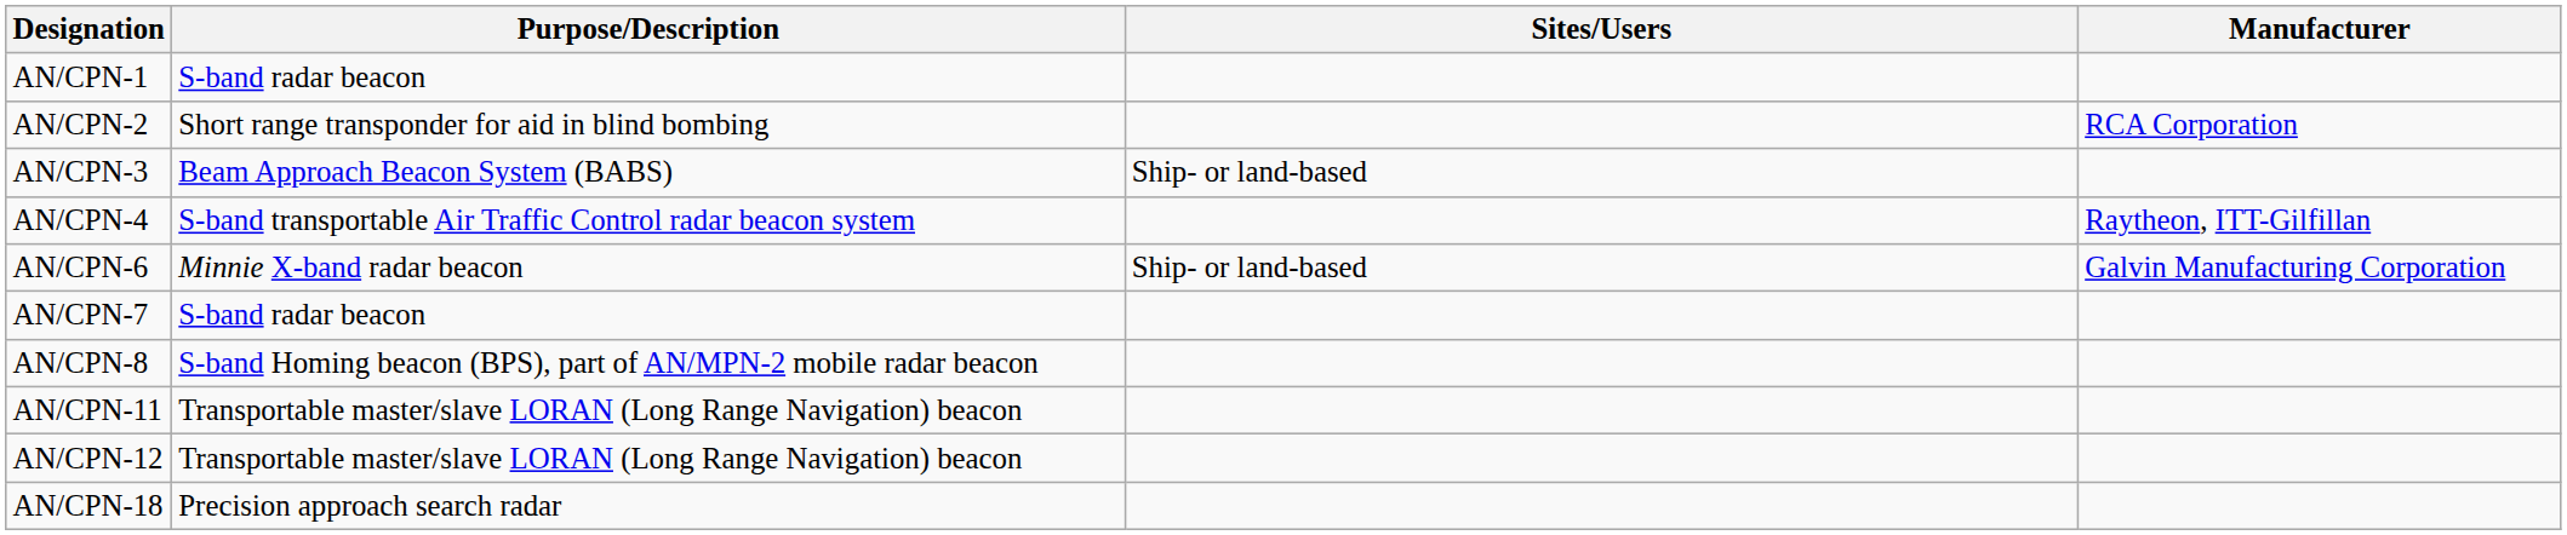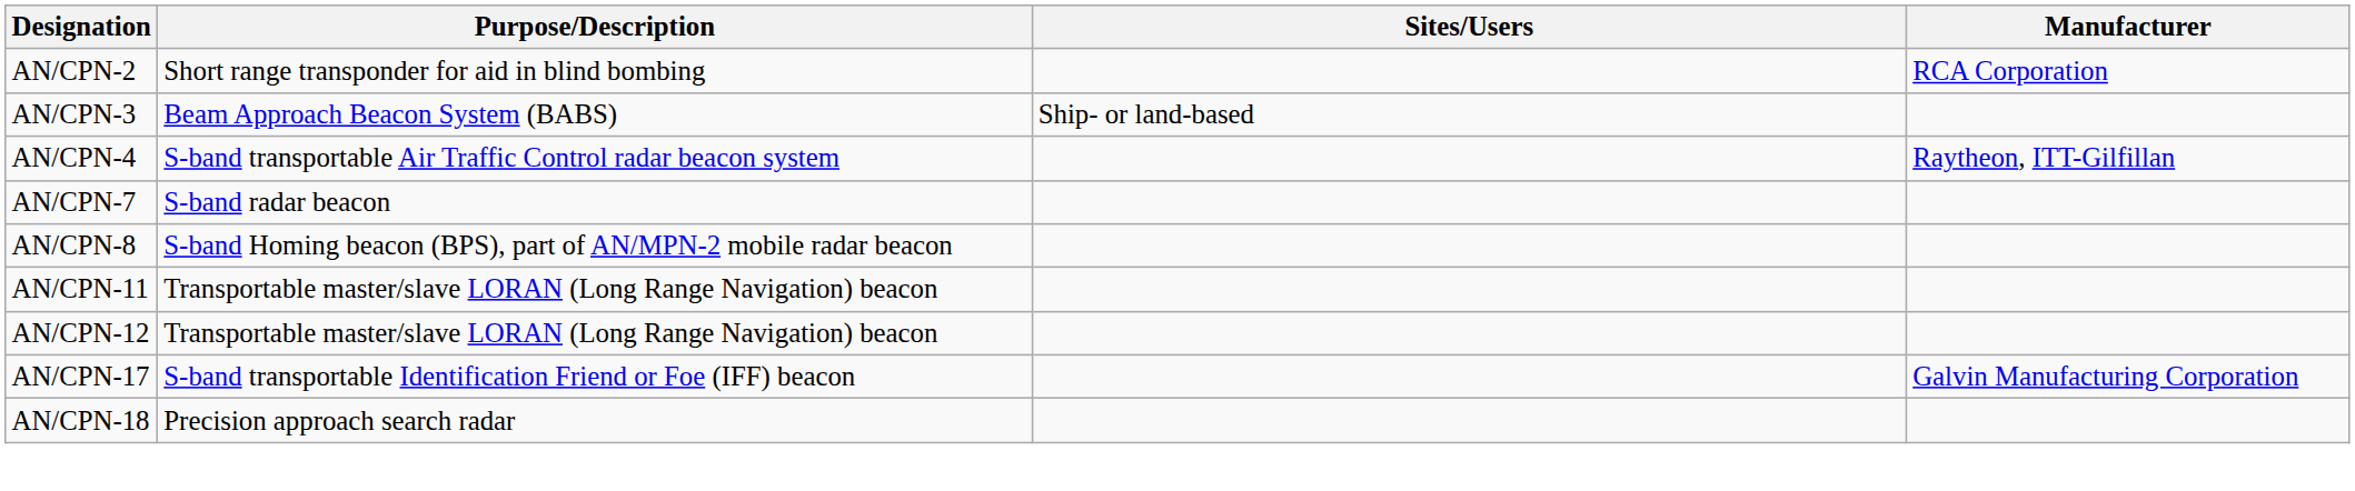- row: AN/CPN-1 | S-band radar beacon
- row: AN/CPN-6 | Minnie X-band radar beacon | Ship- or land-based | Galvin Manufacturing Corporation
+ row: AN/CPN-17 | S-band transportable Identification Friend or Foe (IFF) beacon | Galvin Manufacturing Corporation
